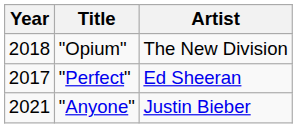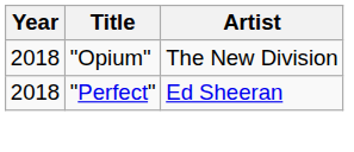"Perfect" | Year: 2017 -> 2018
- row: 2021 | "Anyone" | Justin Bieber
